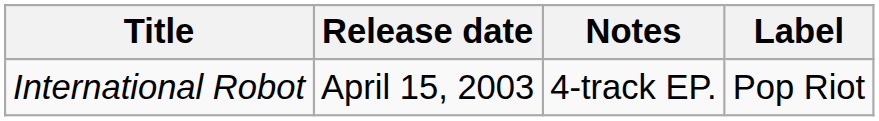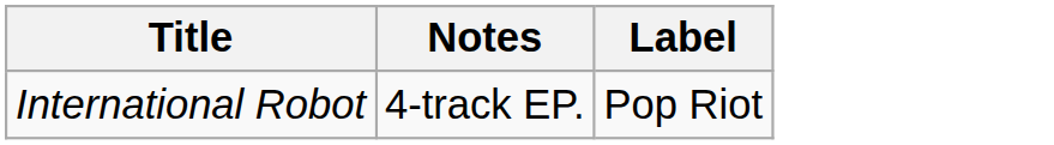- column: Release date | April 15, 2003
